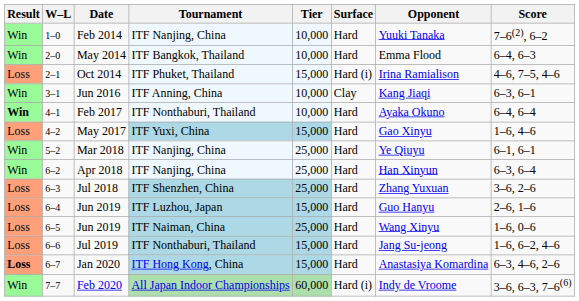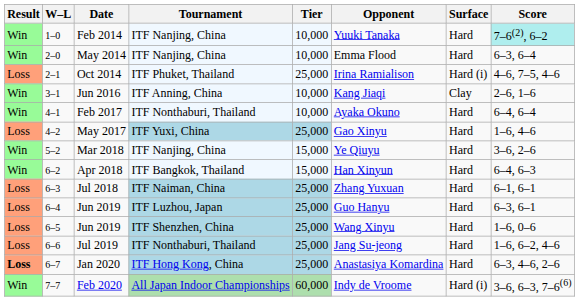columns swapped: Surface <-> Opponent
Feb 2014 | Score: no background -> paleturquoise background
May 2014 | Tournament: ITF Bangkok, Thailand -> ITF Nanjing, China
May 2014 | Score: 6–4, 6–3 -> 6–3, 6–4
Oct 2014 | Tier: 15,000 -> 25,000
Jun 2016 | Score: 6–3, 6–1 -> 2–6, 1–6
Feb 2017 | Result: bold -> normal
May 2017 | Tier: 15,000 -> 25,000
Mar 2018 | Tier: 25,000 -> 15,000
Mar 2018 | Score: 6–1, 6–1 -> 3–6, 2–6
Apr 2018 | Tournament: ITF Nanjing, China -> ITF Bangkok, Thailand
Apr 2018 | Tier: 25,000 -> 15,000
Apr 2018 | Score: 6–3, 6–4 -> 6–4, 6–3
Jul 2018 | Tournament: ITF Shenzhen, China -> ITF Naiman, China
Jul 2018 | Score: 3–6, 2–6 -> 6–1, 6–1
6–4 / Jun 2019 | Tier: 15,000 -> 25,000
6–4 / Jun 2019 | Score: 2–6, 1–6 -> 6–3, 6–1
6–5 / Jun 2019 | Tournament: ITF Naiman, China -> ITF Shenzhen, China
Jul 2019 | Tier: 15,000 -> 25,000
Jan 2020 | Tier: 15,000 -> 25,000
